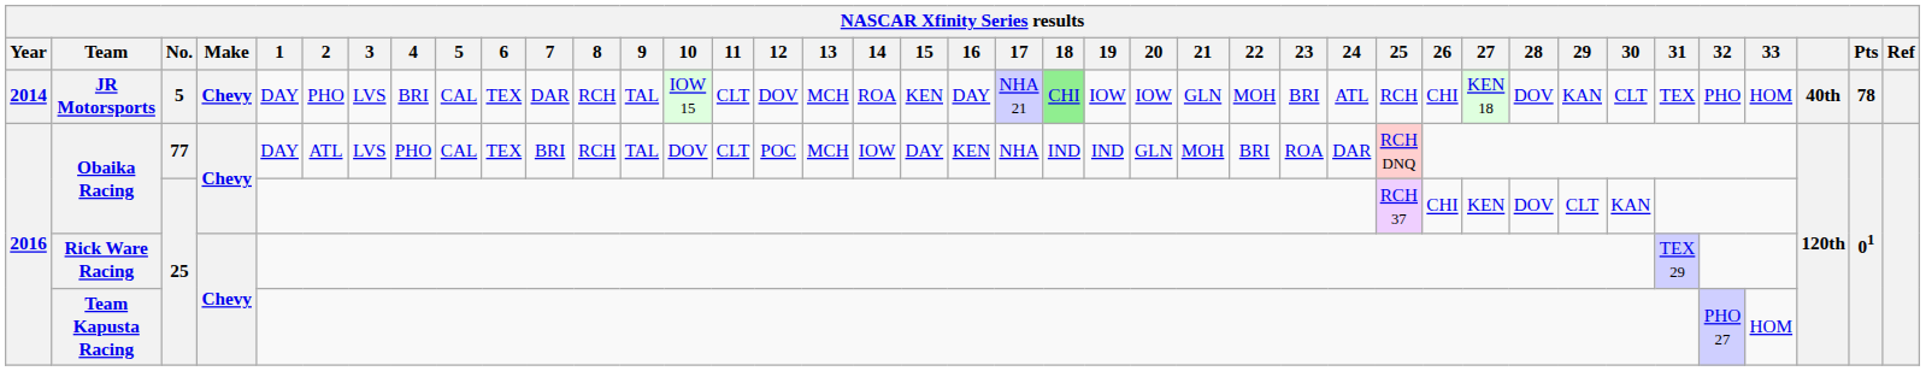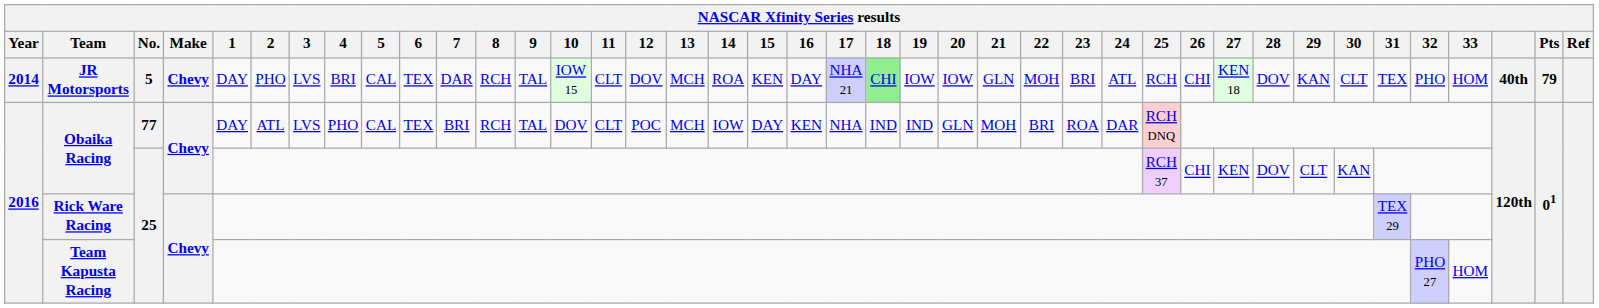JR Motorsports | Pts: 78 -> 79
